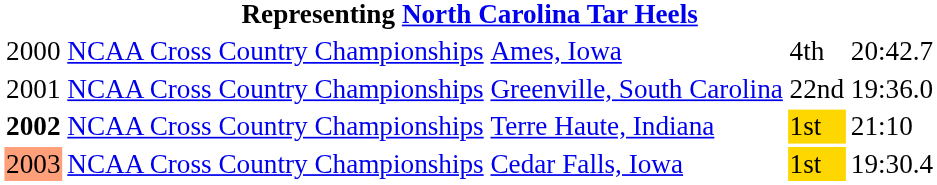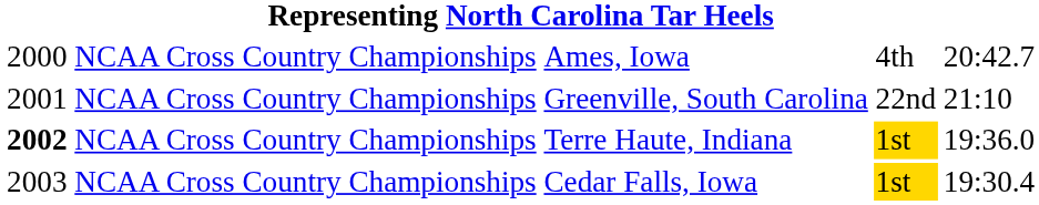Greenville, South Carolina | column 5: 19:36.0 -> 21:10
Terre Haute, Indiana | column 5: 21:10 -> 19:36.0
Cedar Falls, Iowa | column 1: lightsalmon background -> no background
